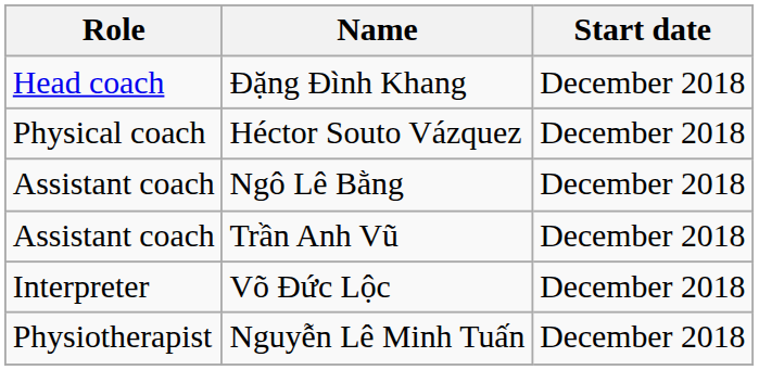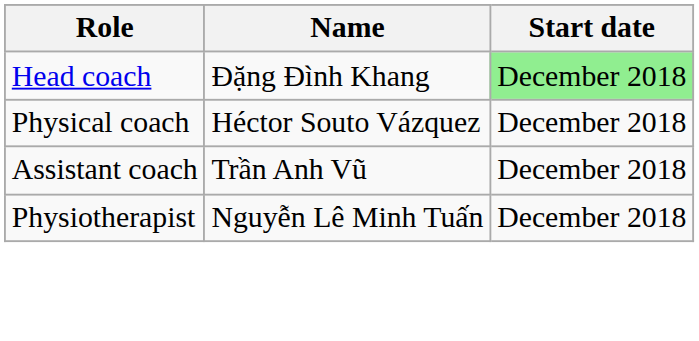Đặng Đình Khang | Start date: no background -> lightgreen background
- row: Assistant coach | Ngô Lê Bằng | December 2018
- row: Interpreter | Võ Đức Lộc | December 2018
